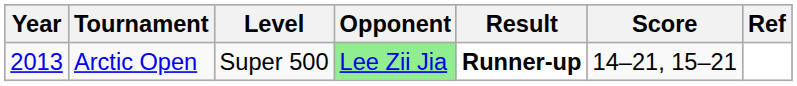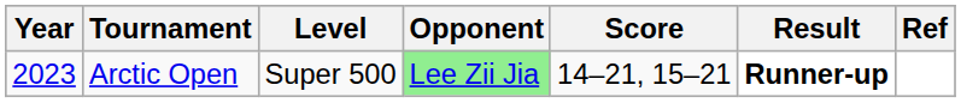columns swapped: Score <-> Result
Arctic Open | Year: 2013 -> 2023
